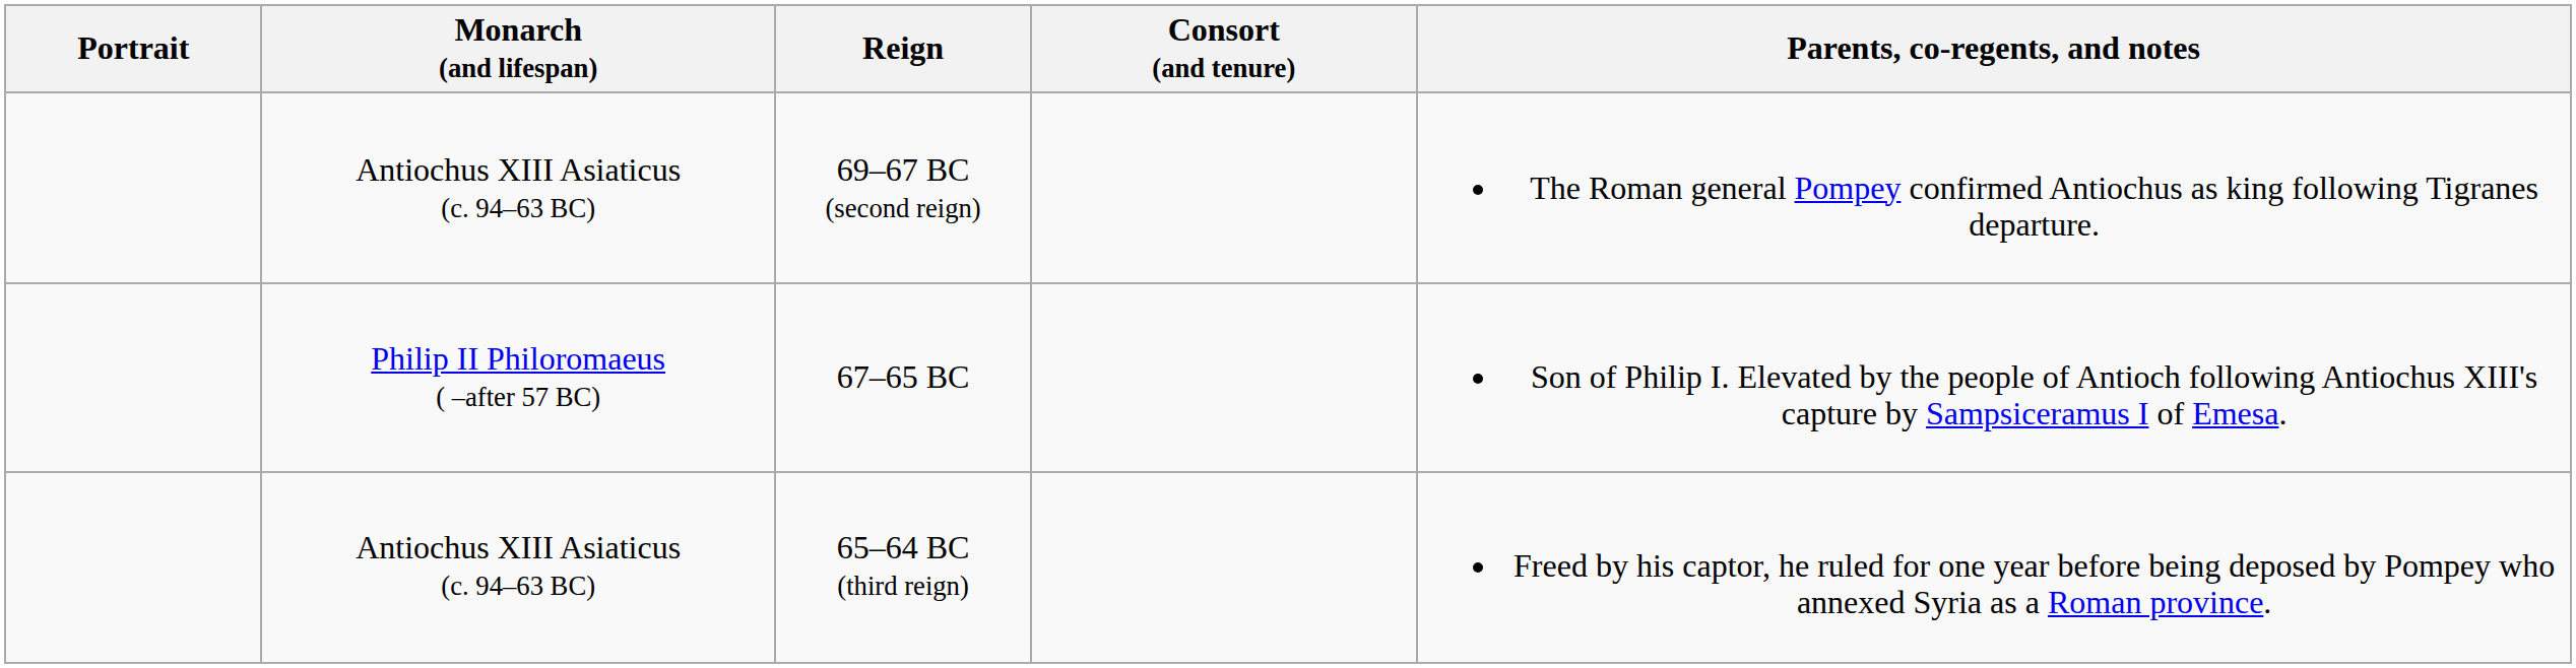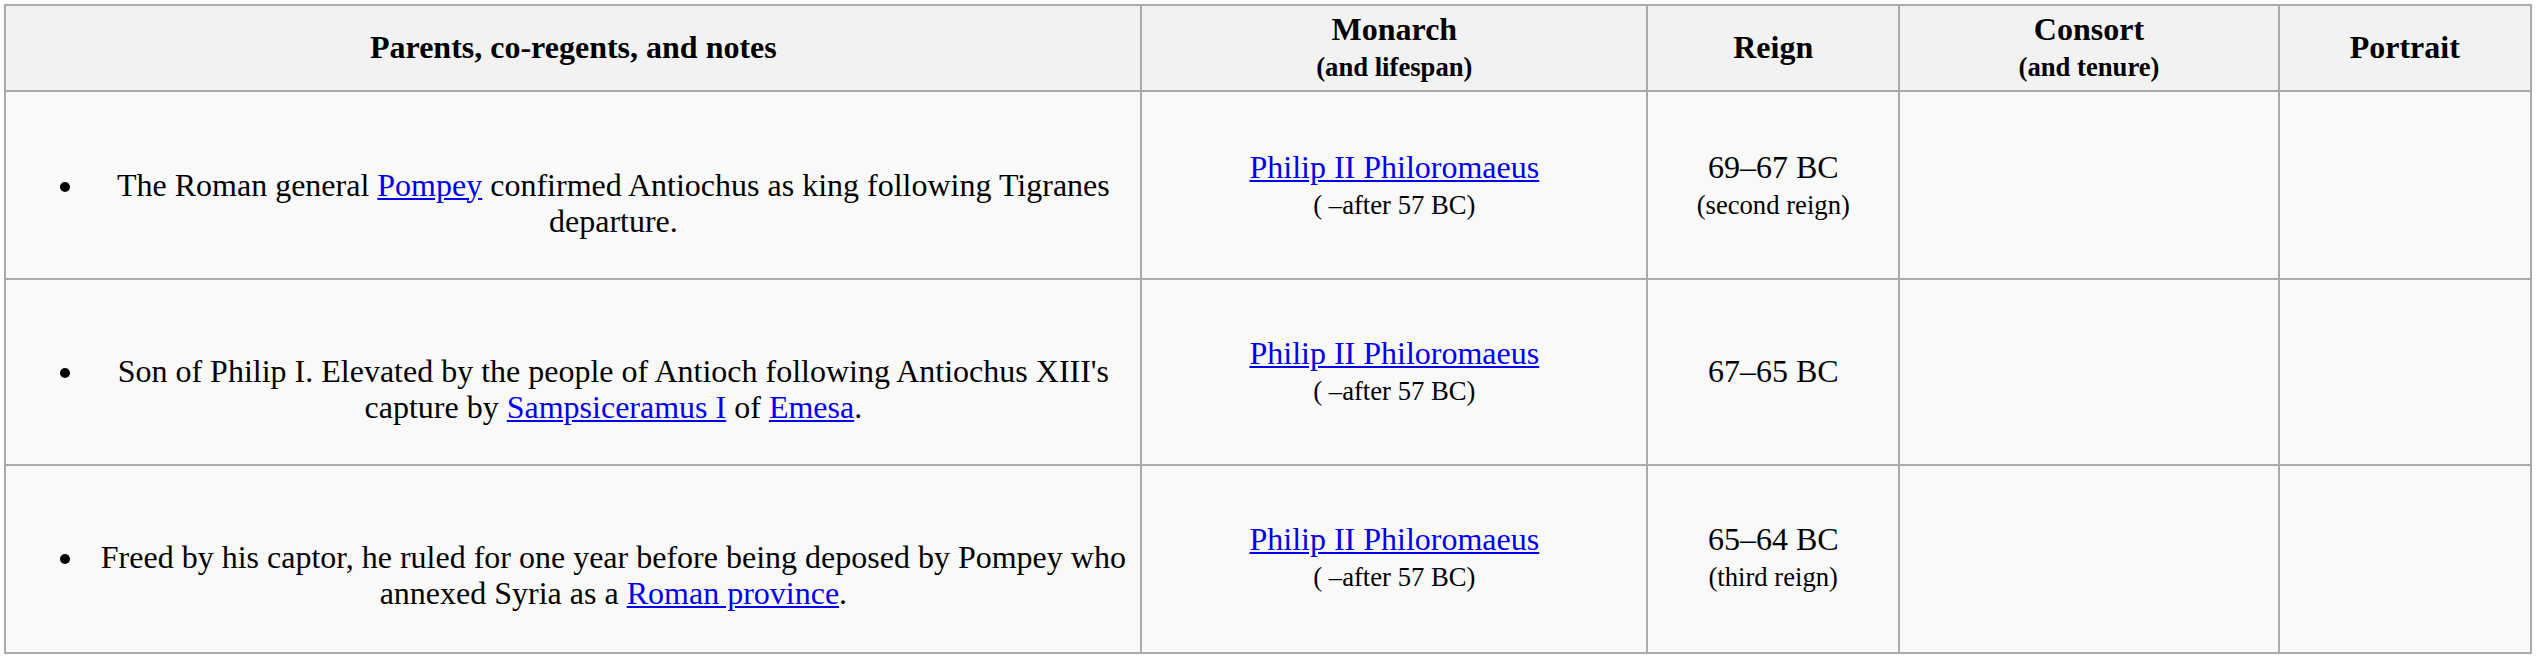columns swapped: Portrait <-> Parents, co-regents, and notes
69–67 BC (second reign) | Monarch (and lifespan): Antiochus XIII Asiaticus (c. 94–63 BC) -> Philip II Philoromaeus ( –after 57 BC)
65–64 BC (third reign) | Monarch (and lifespan): Antiochus XIII Asiaticus (c. 94–63 BC) -> Philip II Philoromaeus ( –after 57 BC)
